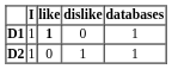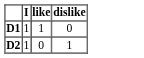- column: databases | 1 | 1
D1 | like: bold -> normal
